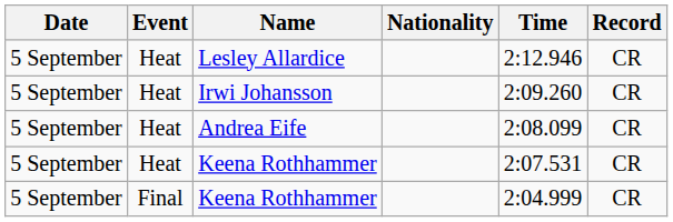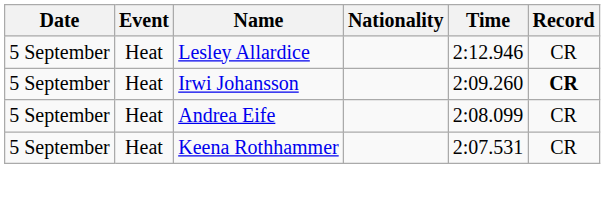Irwi Johansson | Record: normal -> bold
- row: 5 September | Final | Keena Rothhammer | 2:04.999 | CR
